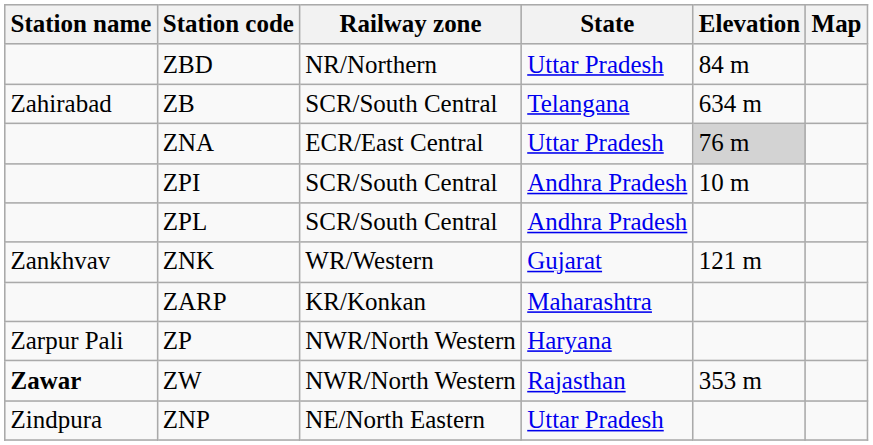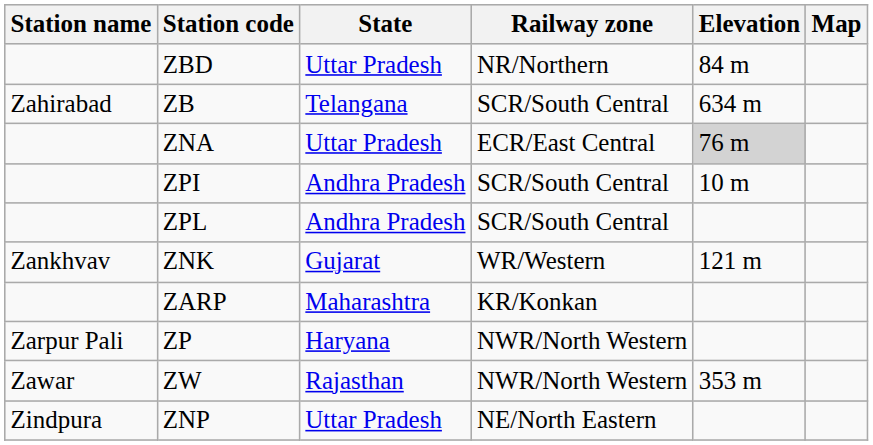columns swapped: State <-> Railway zone
ZW | Station name: bold -> normal
